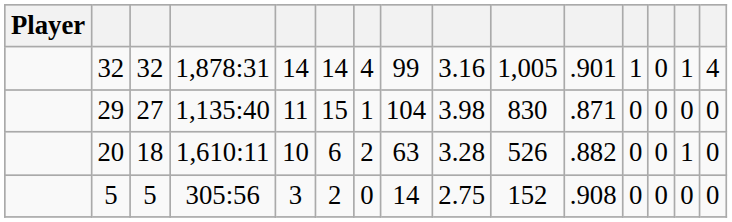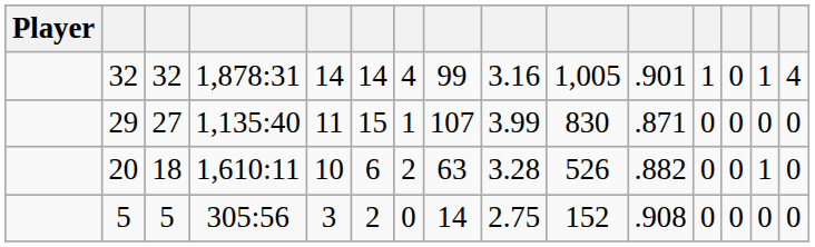29 | column 8: 104 -> 107
29 | column 9: 3.98 -> 3.99
